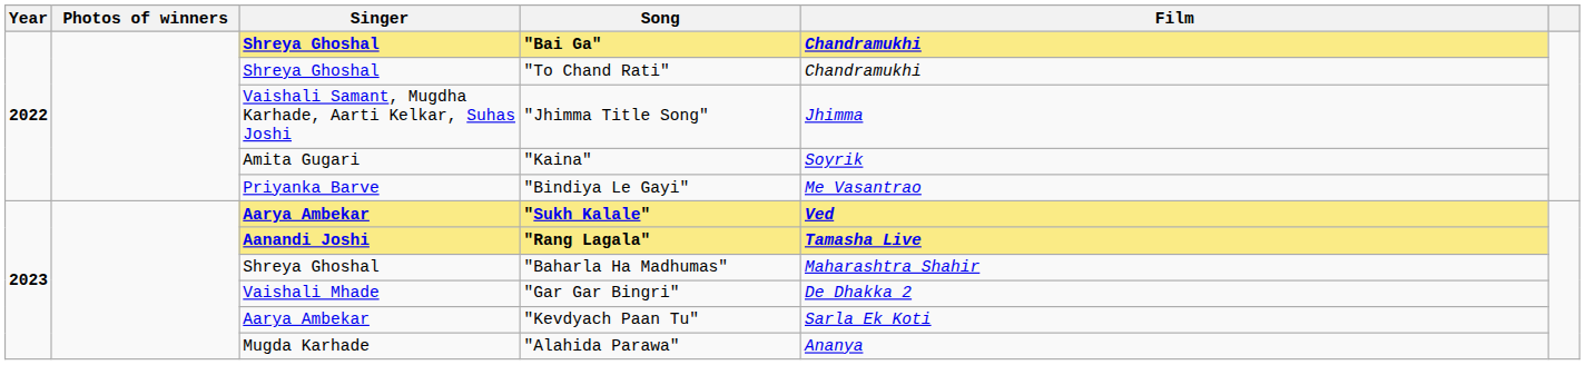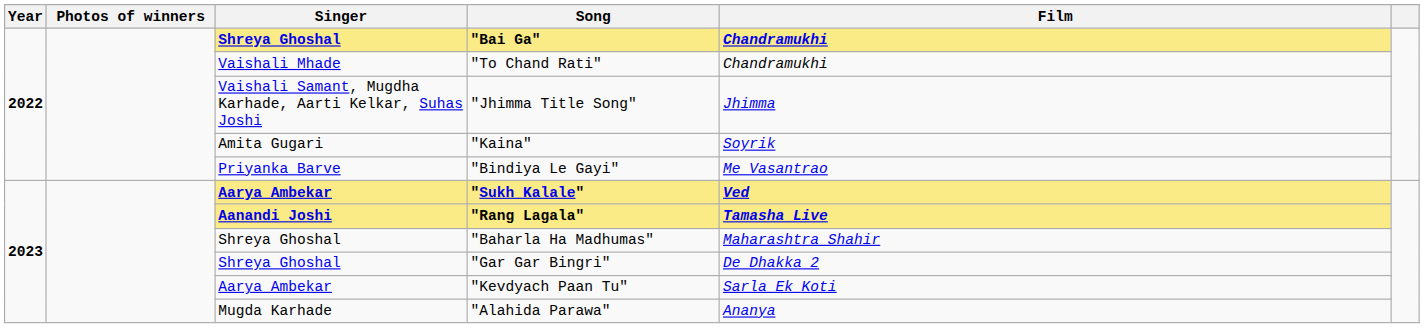"To Chand Rati" | Singer: Shreya Ghoshal -> Vaishali Mhade
"Gar Gar Bingri" | Singer: Vaishali Mhade -> Shreya Ghoshal
